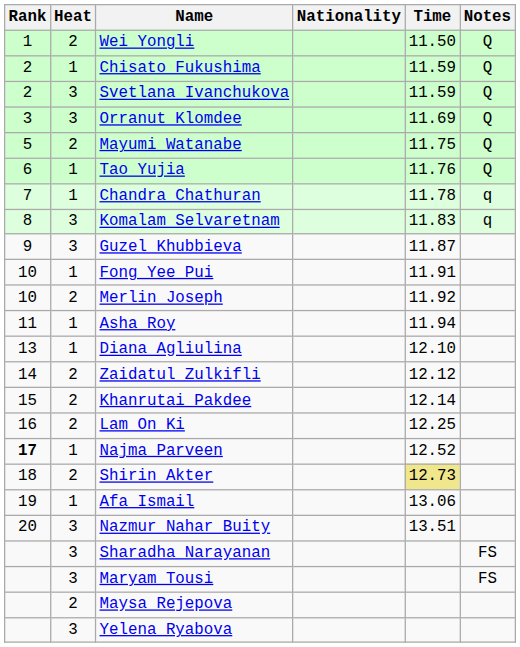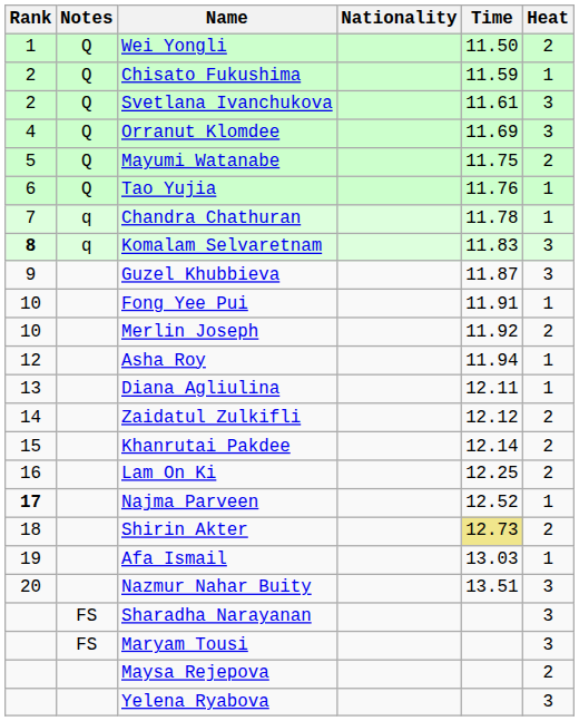columns swapped: Heat <-> Notes
Svetlana Ivanchukova | Time: 11.59 -> 11.61
Orranut Klomdee | Rank: 3 -> 4
Komalam Selvaretnam | Rank: normal -> bold
Asha Roy | Rank: 11 -> 12
Diana Agliulina | Time: 12.10 -> 12.11
Afa Ismail | Time: 13.06 -> 13.03
